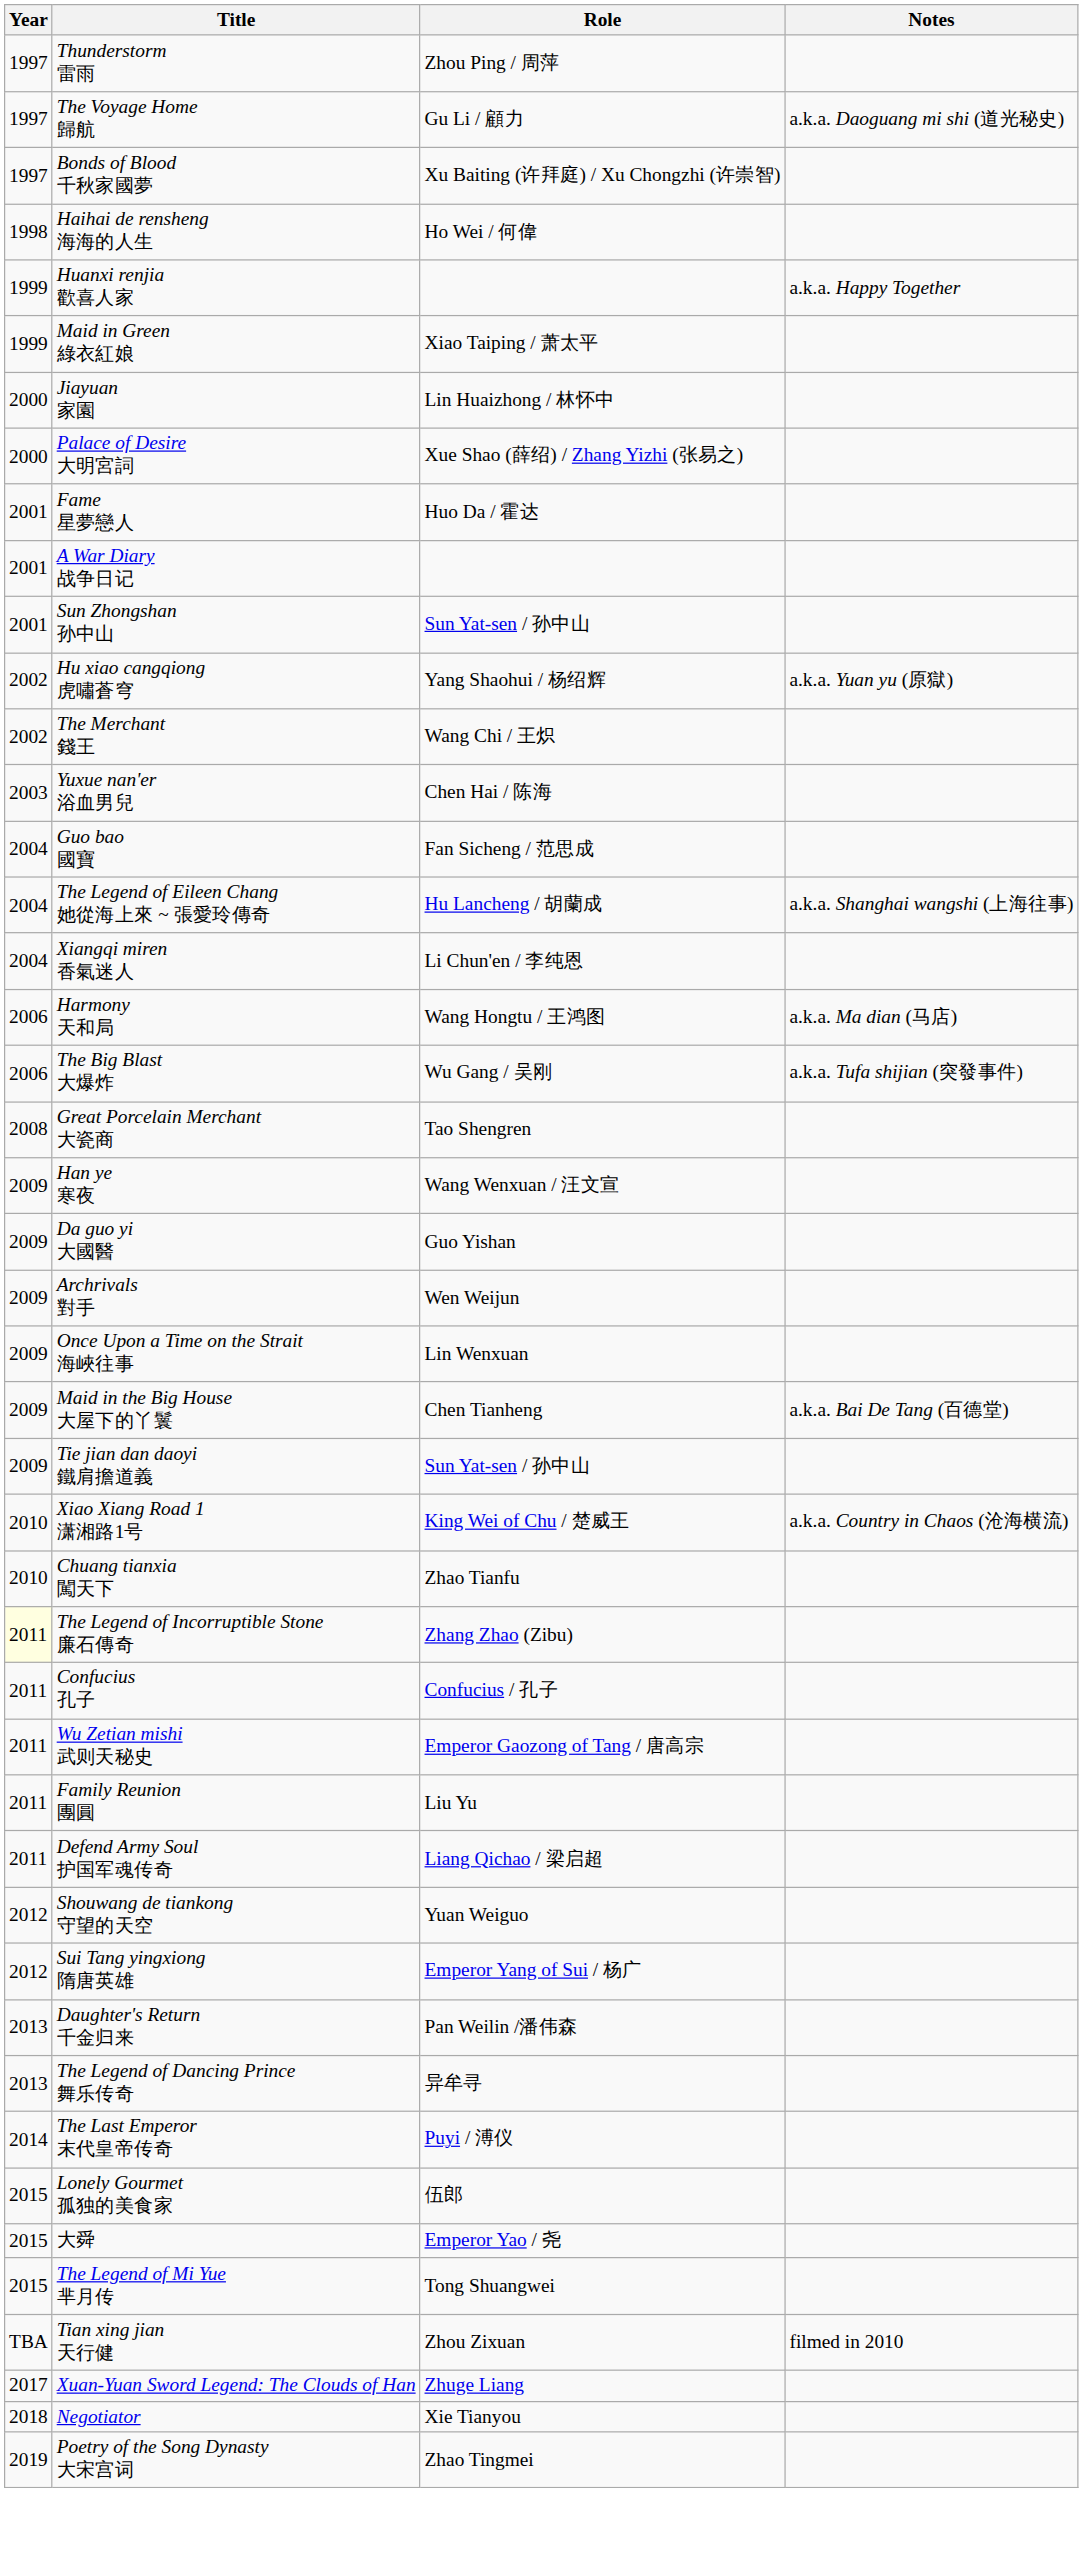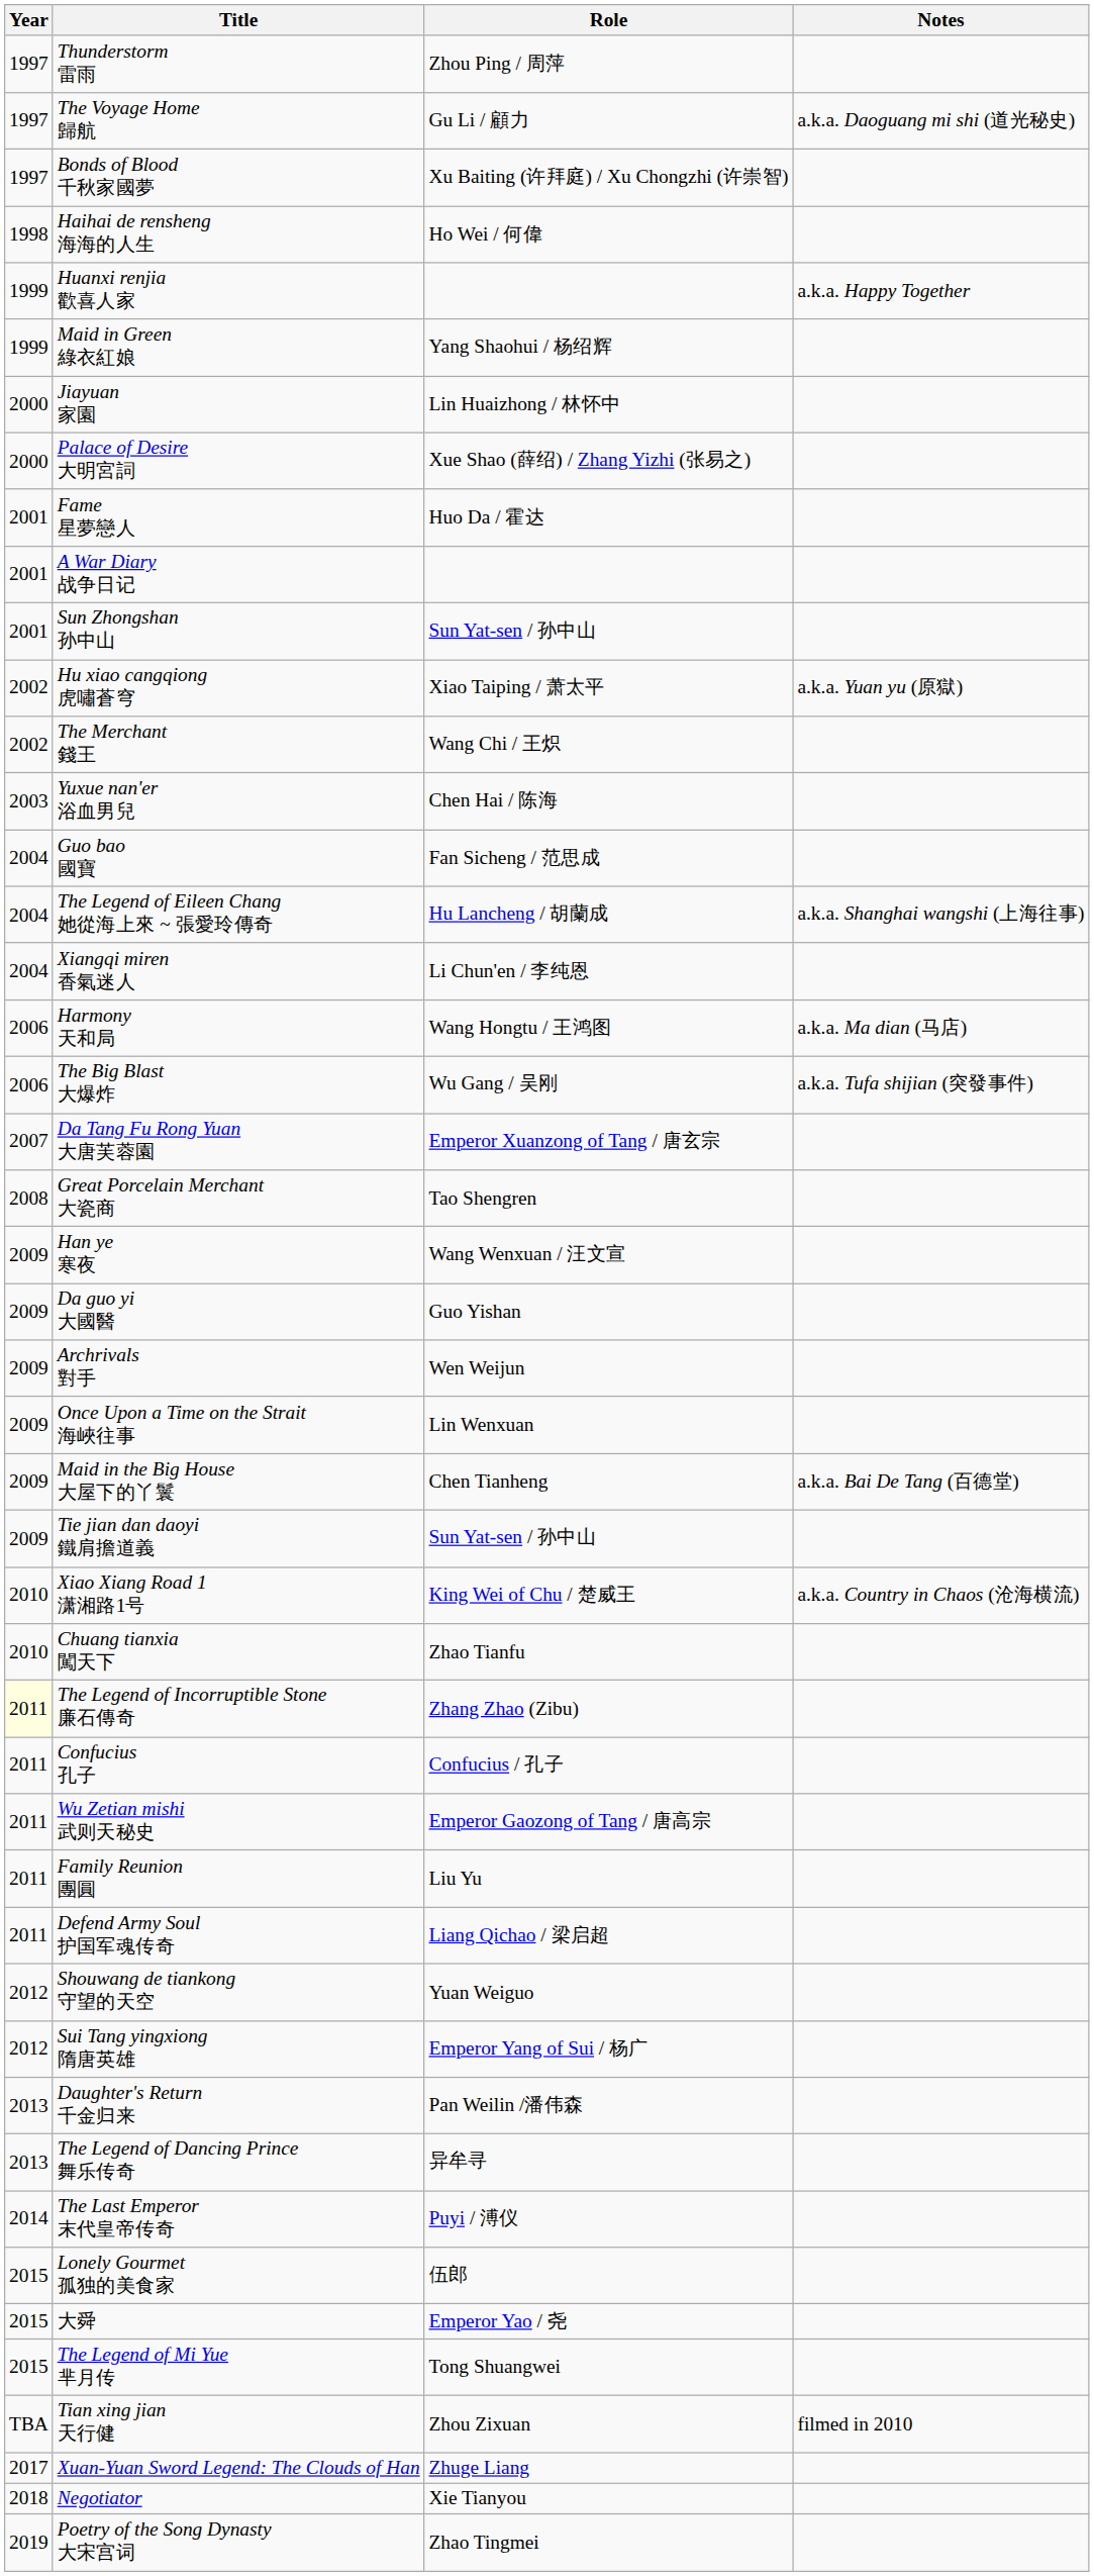Maid in Green 綠衣紅娘 | Role: Xiao Taiping / 萧太平 -> Yang Shaohui / 杨绍辉
Hu xiao cangqiong 虎嘯蒼穹 | Role: Yang Shaohui / 杨绍辉 -> Xiao Taiping / 萧太平
+ row: 2007 | Da Tang Fu Rong Yuan 大唐芙蓉園 | Emperor Xuanzong of Tang / 唐玄宗
